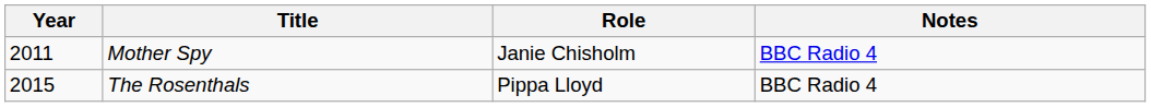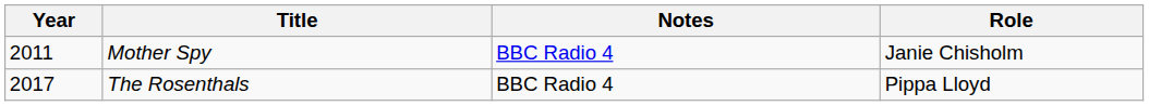columns swapped: Role <-> Notes
The Rosenthals | Year: 2015 -> 2017
